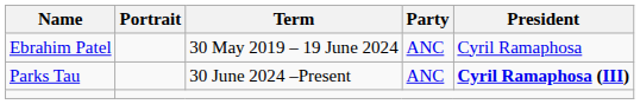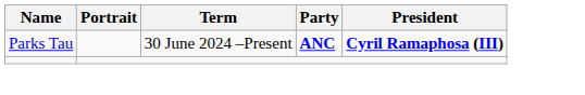- row: Ebrahim Patel | 30 May 2019 – 19 June 2024 | ANC | Cyril Ramaphosa
Parks Tau | Party: normal -> bold
